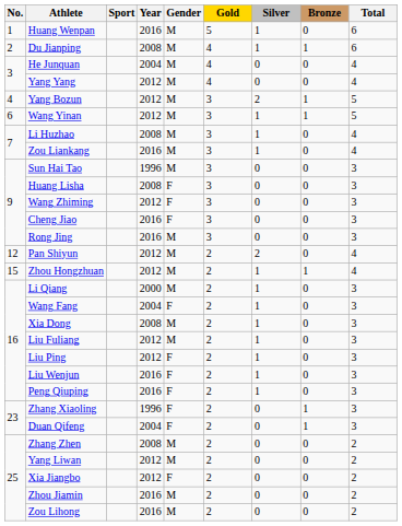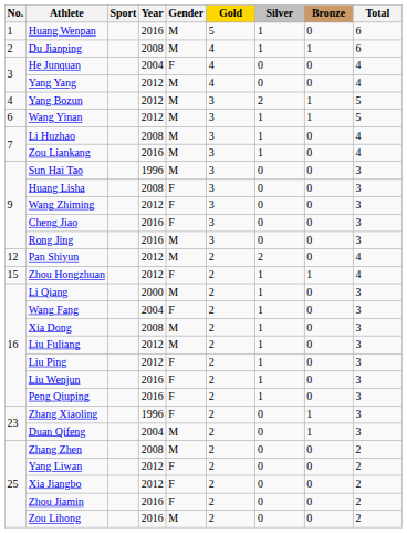He Junquan | Gender: M -> F
Zhou Hongzhuan | Gender: M -> F
Duan Qifeng | Gender: F -> M
Yang Liwan | Gender: M -> F
Zhou Jiamin | Gender: M -> F
